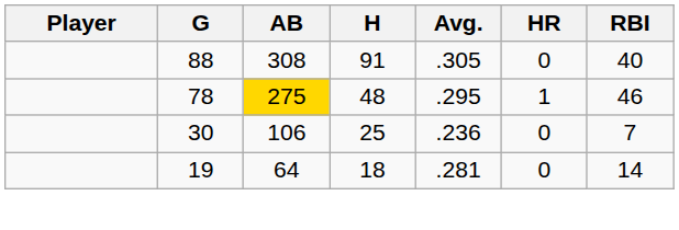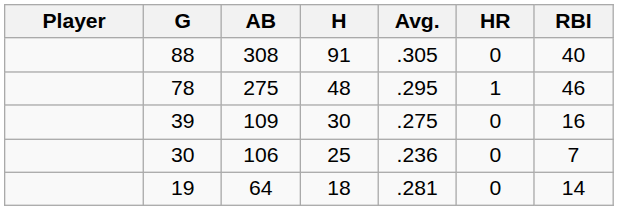78 | AB: gold background -> no background
+ row: 39 | 109 | 30 | .275 | 0 | 16
